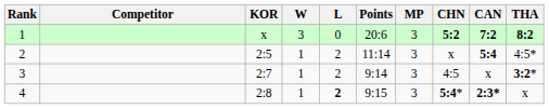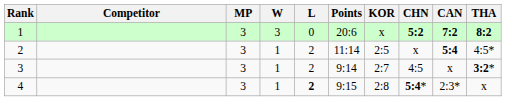columns swapped: MP <-> KOR
4 | CAN: bold -> normal
